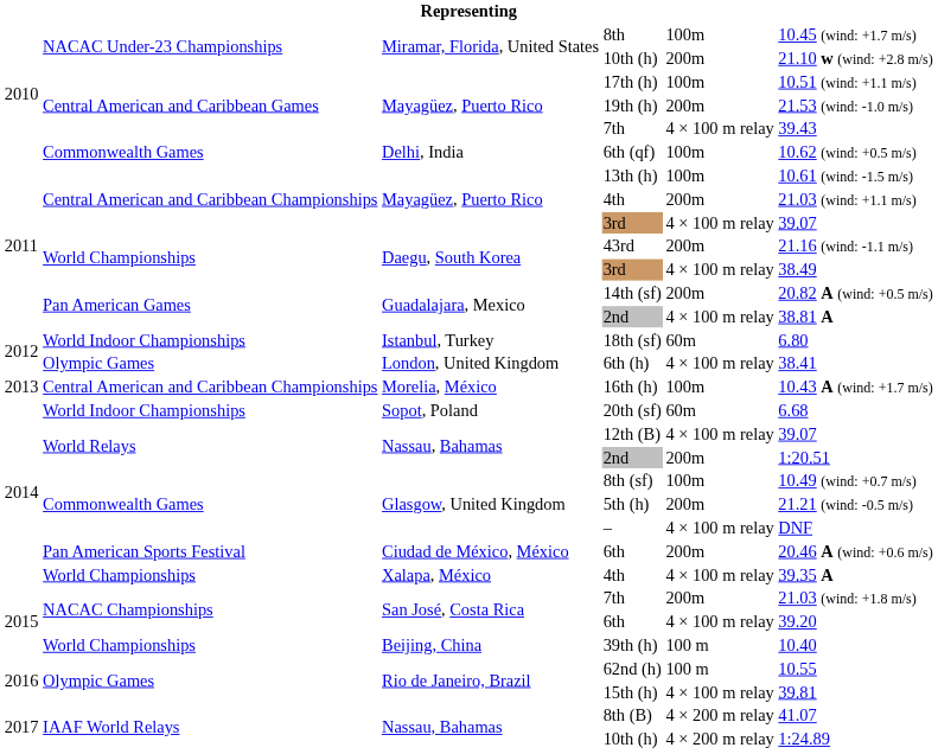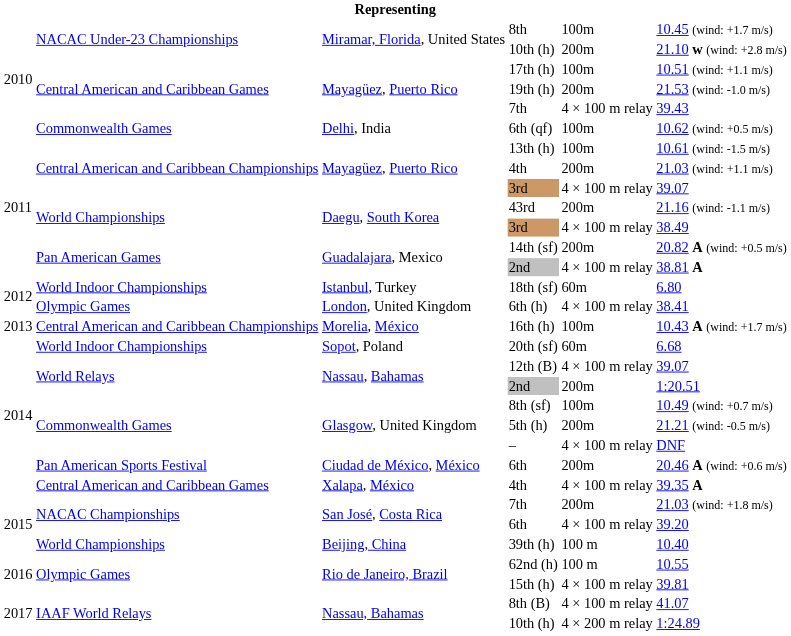Xalapa, México / 4th | column 2: World Championships -> Central American and Caribbean Games
8th (B) | column 5: 4 × 200 m relay -> 4 × 100 m relay
